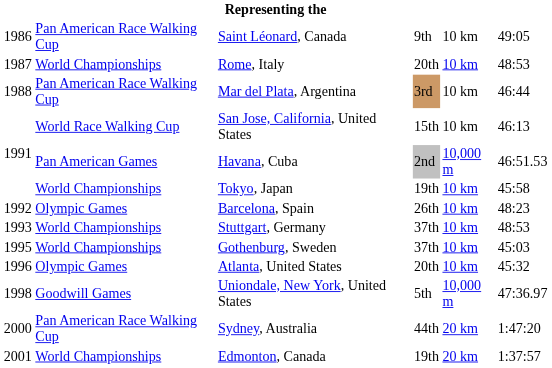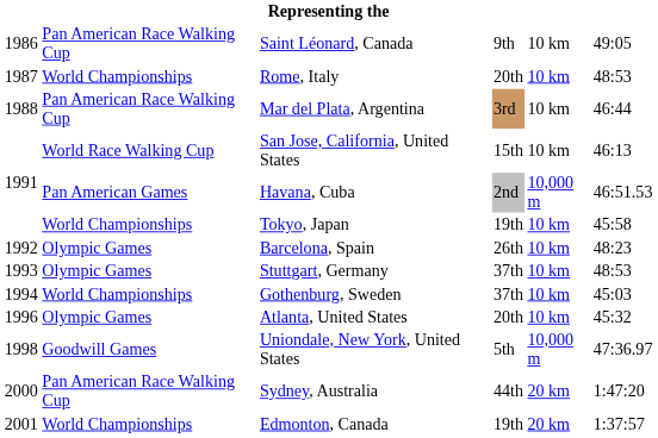Stuttgart, Germany | column 2: World Championships -> Olympic Games
Gothenburg, Sweden | column 1: 1995 -> 1994
